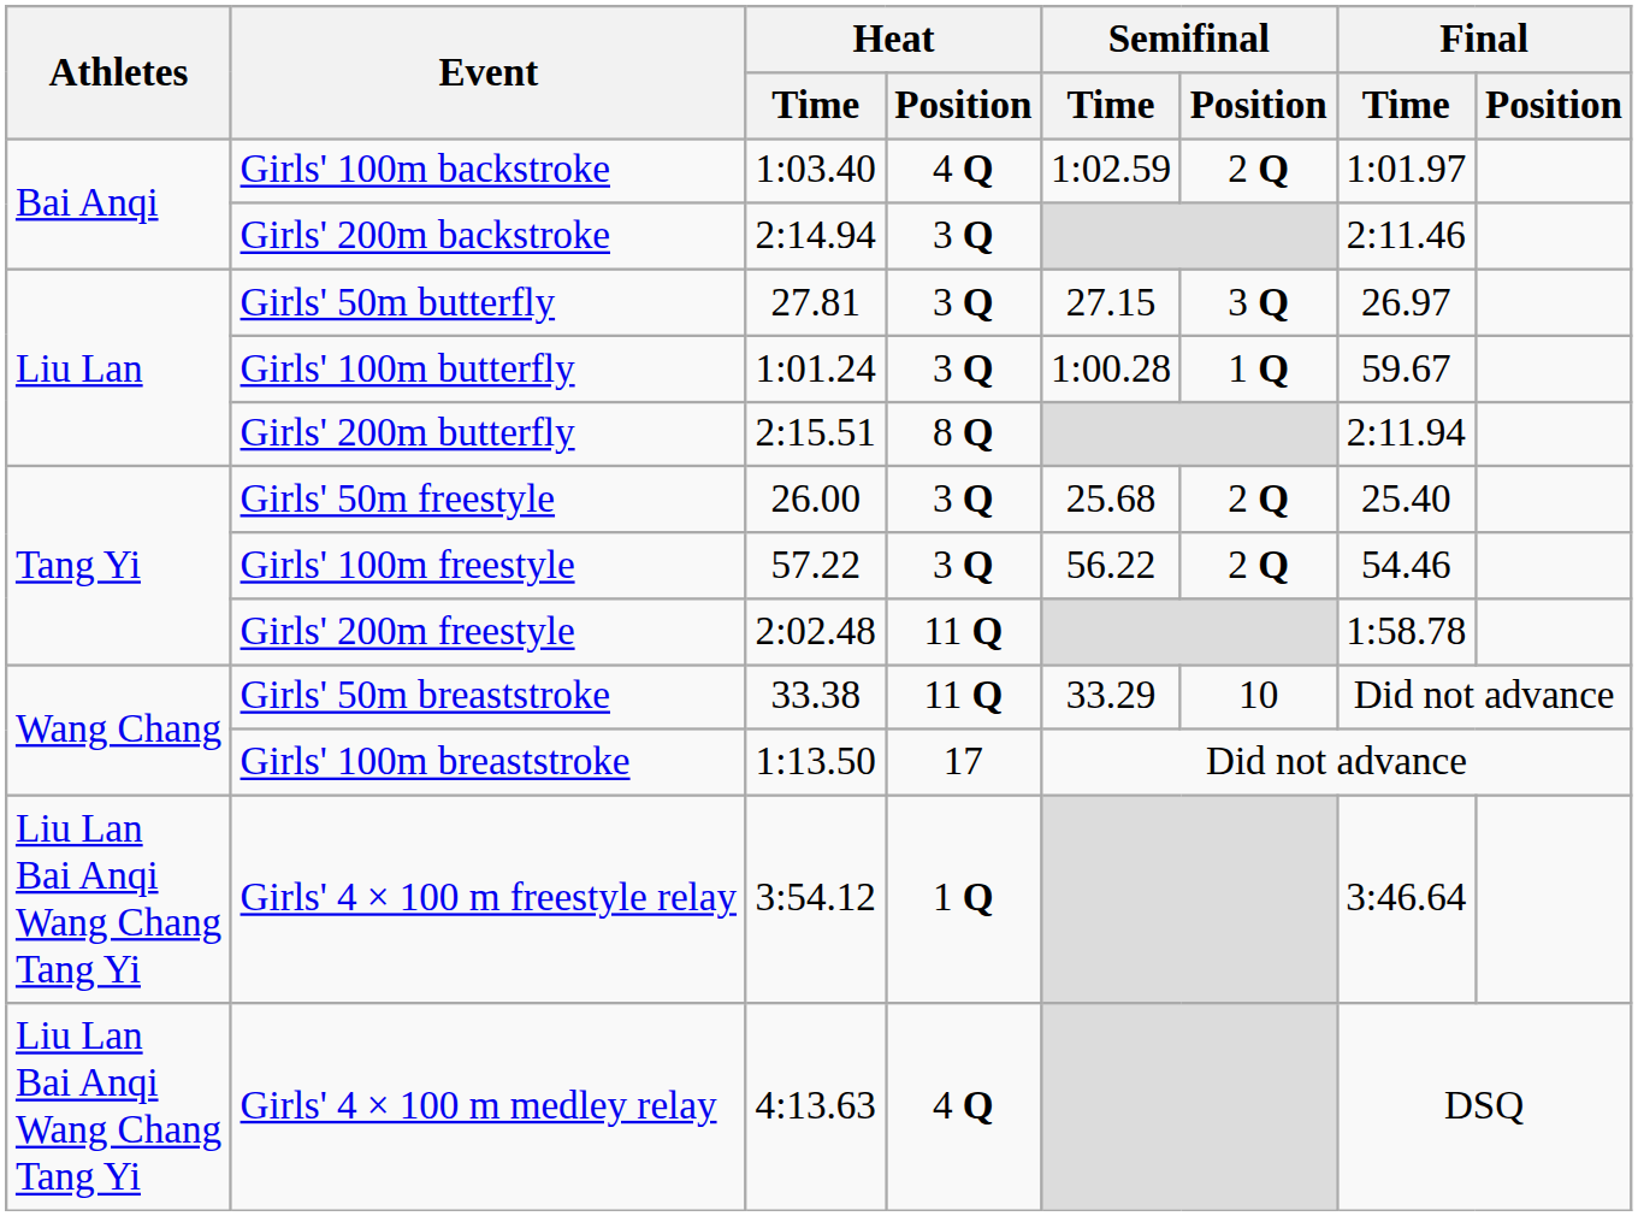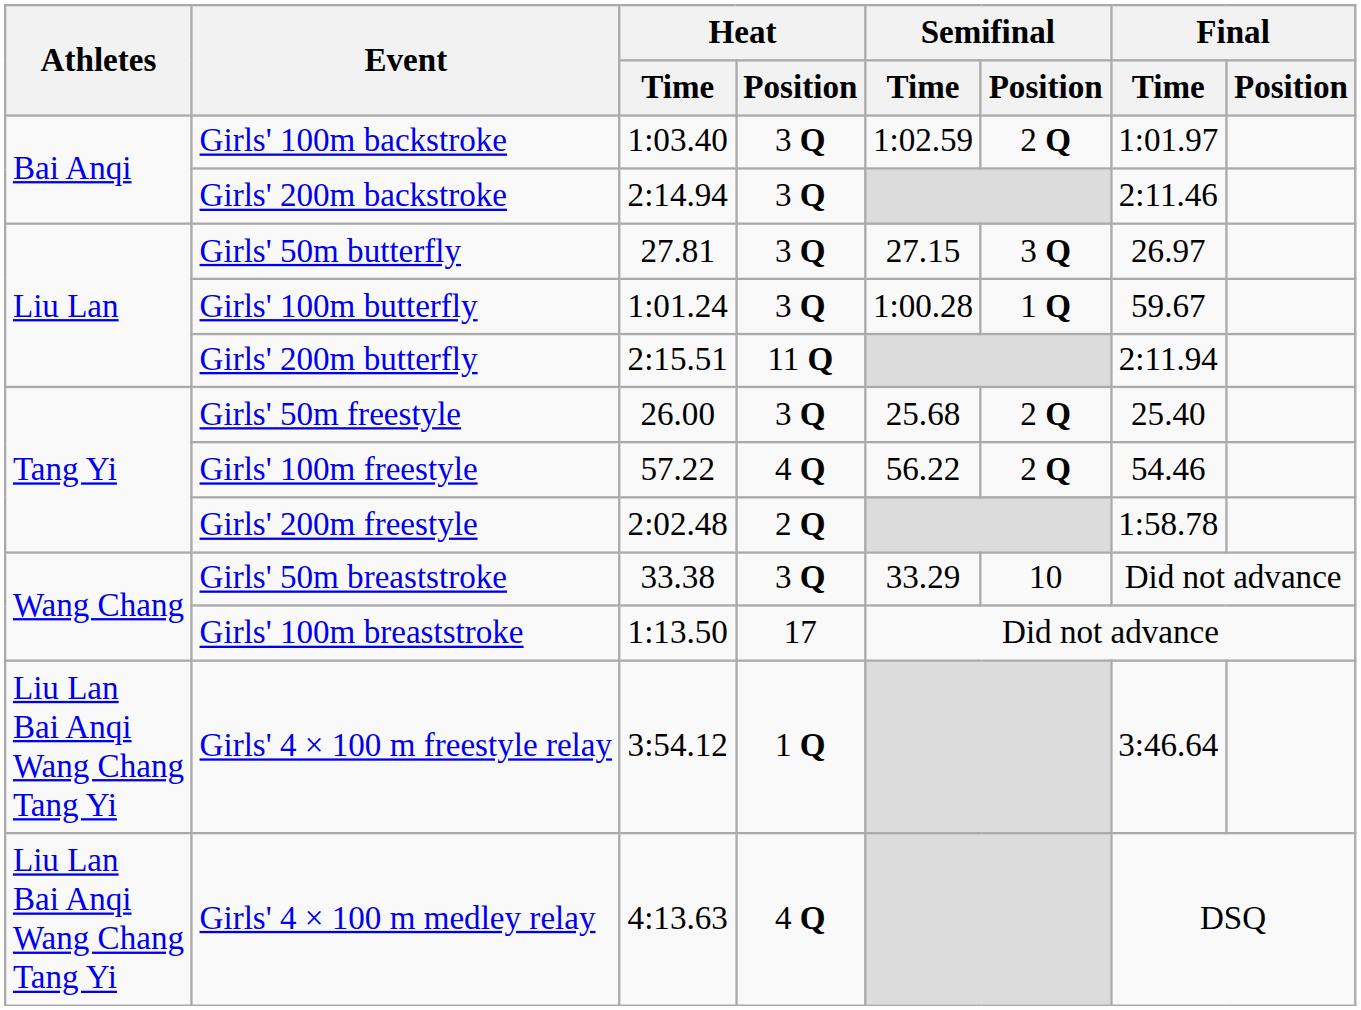Girls' 100m backstroke | Heat / Position: 4 Q -> 3 Q
Girls' 200m butterfly | Heat / Position: 8 Q -> 11 Q
Girls' 100m freestyle | Heat / Position: 3 Q -> 4 Q
Girls' 200m freestyle | Heat / Position: 11 Q -> 2 Q
Girls' 50m breaststroke | Heat / Position: 11 Q -> 3 Q
